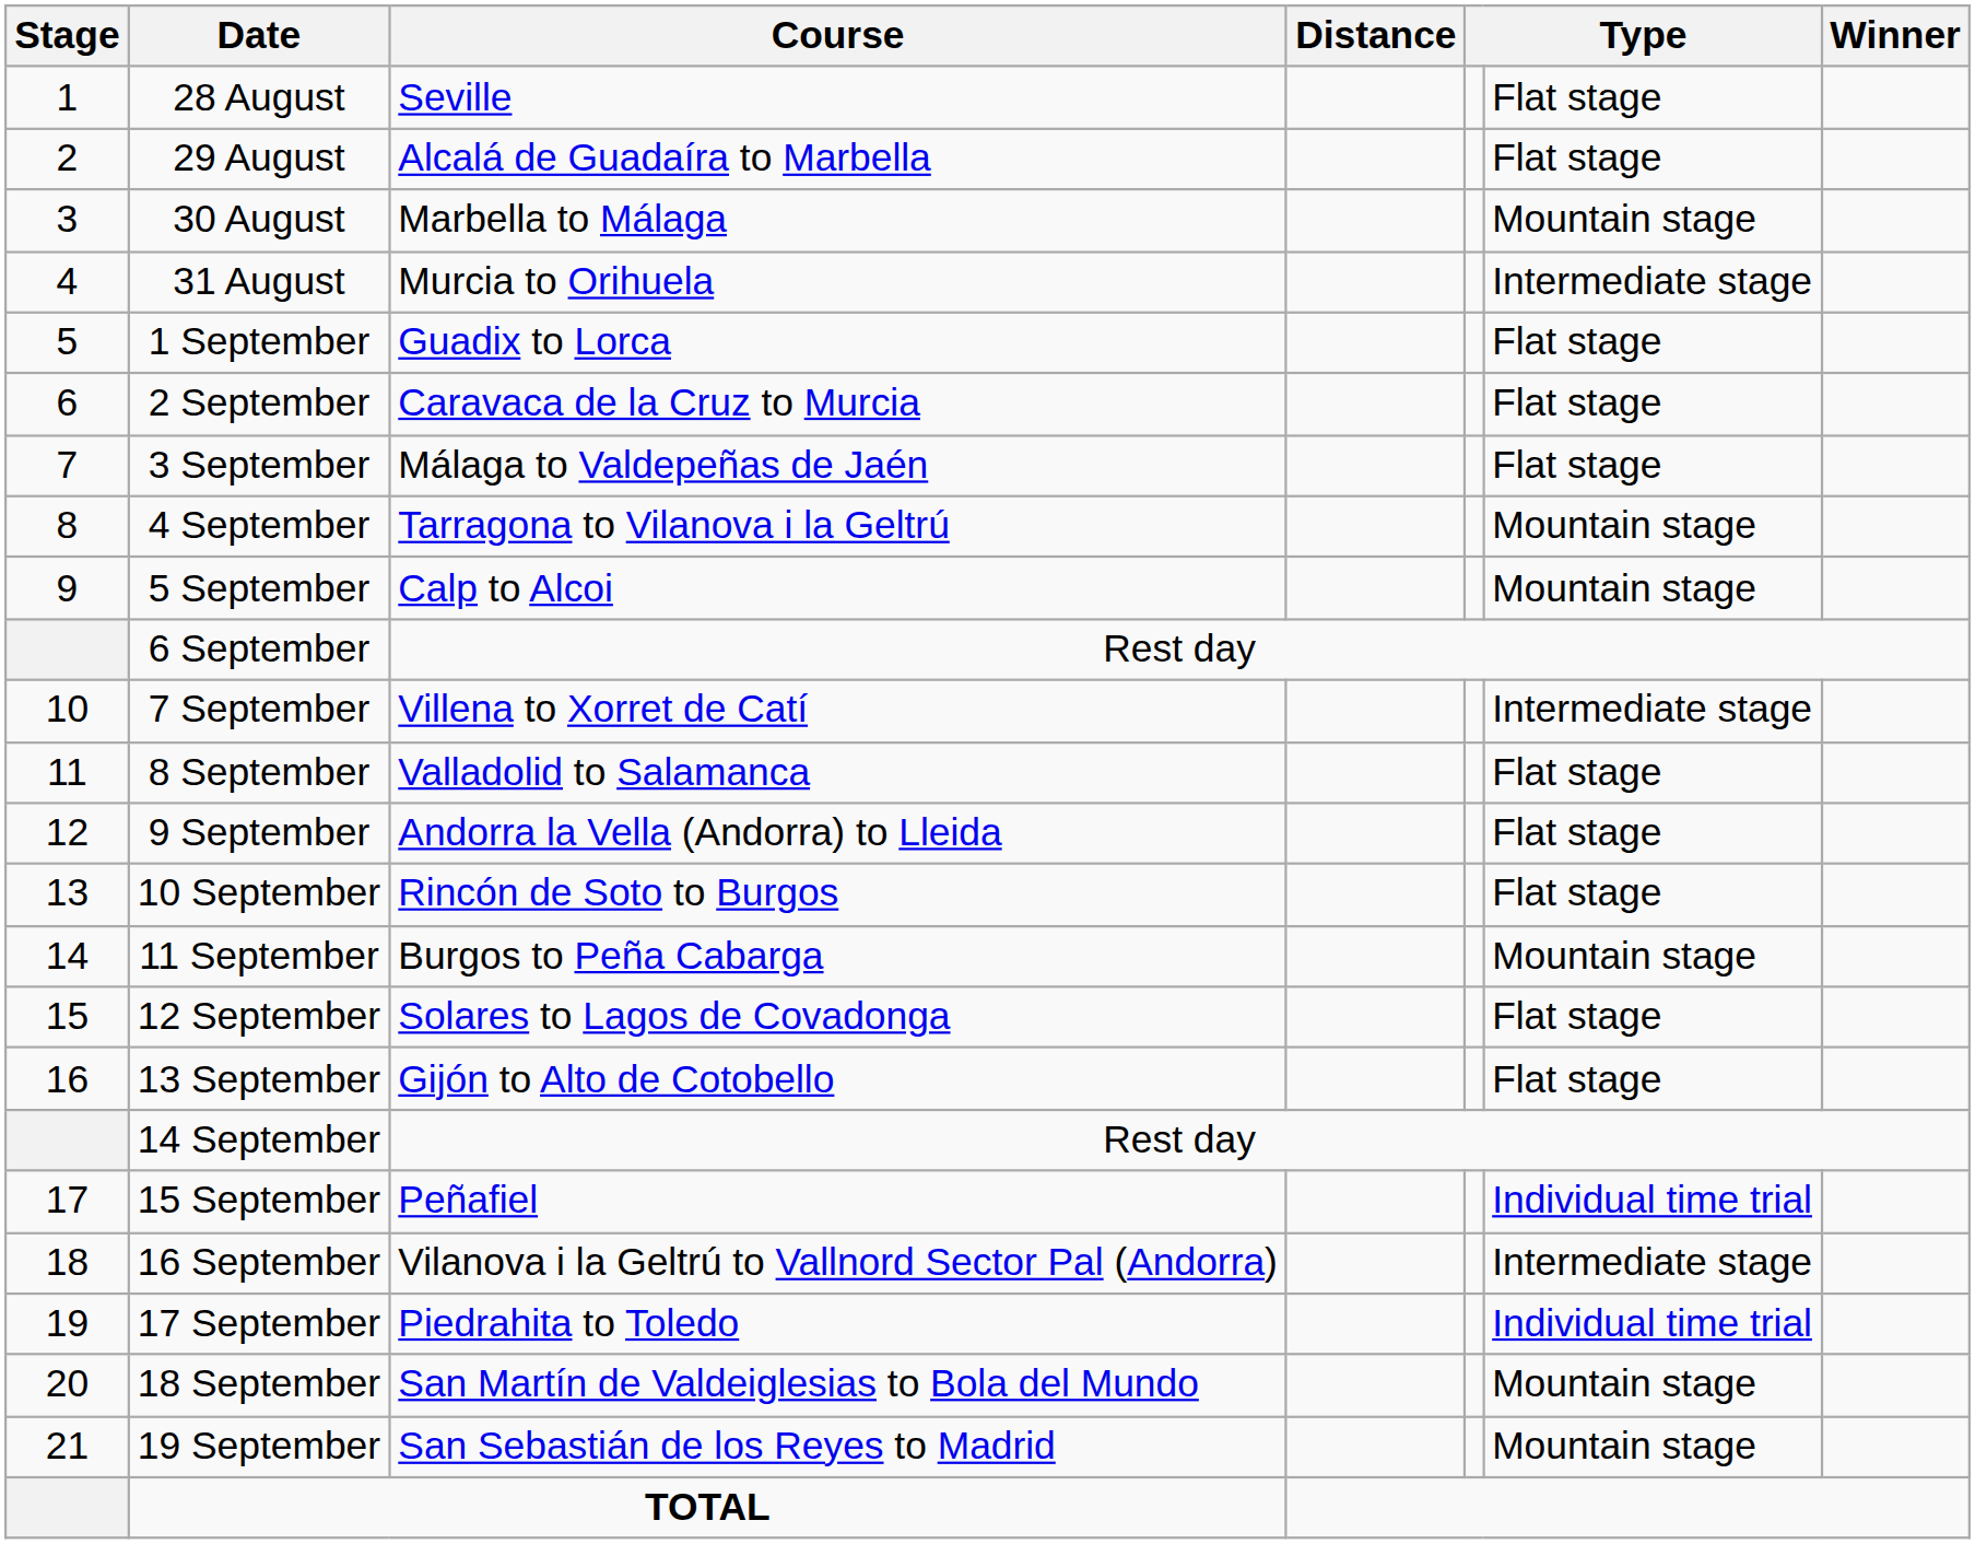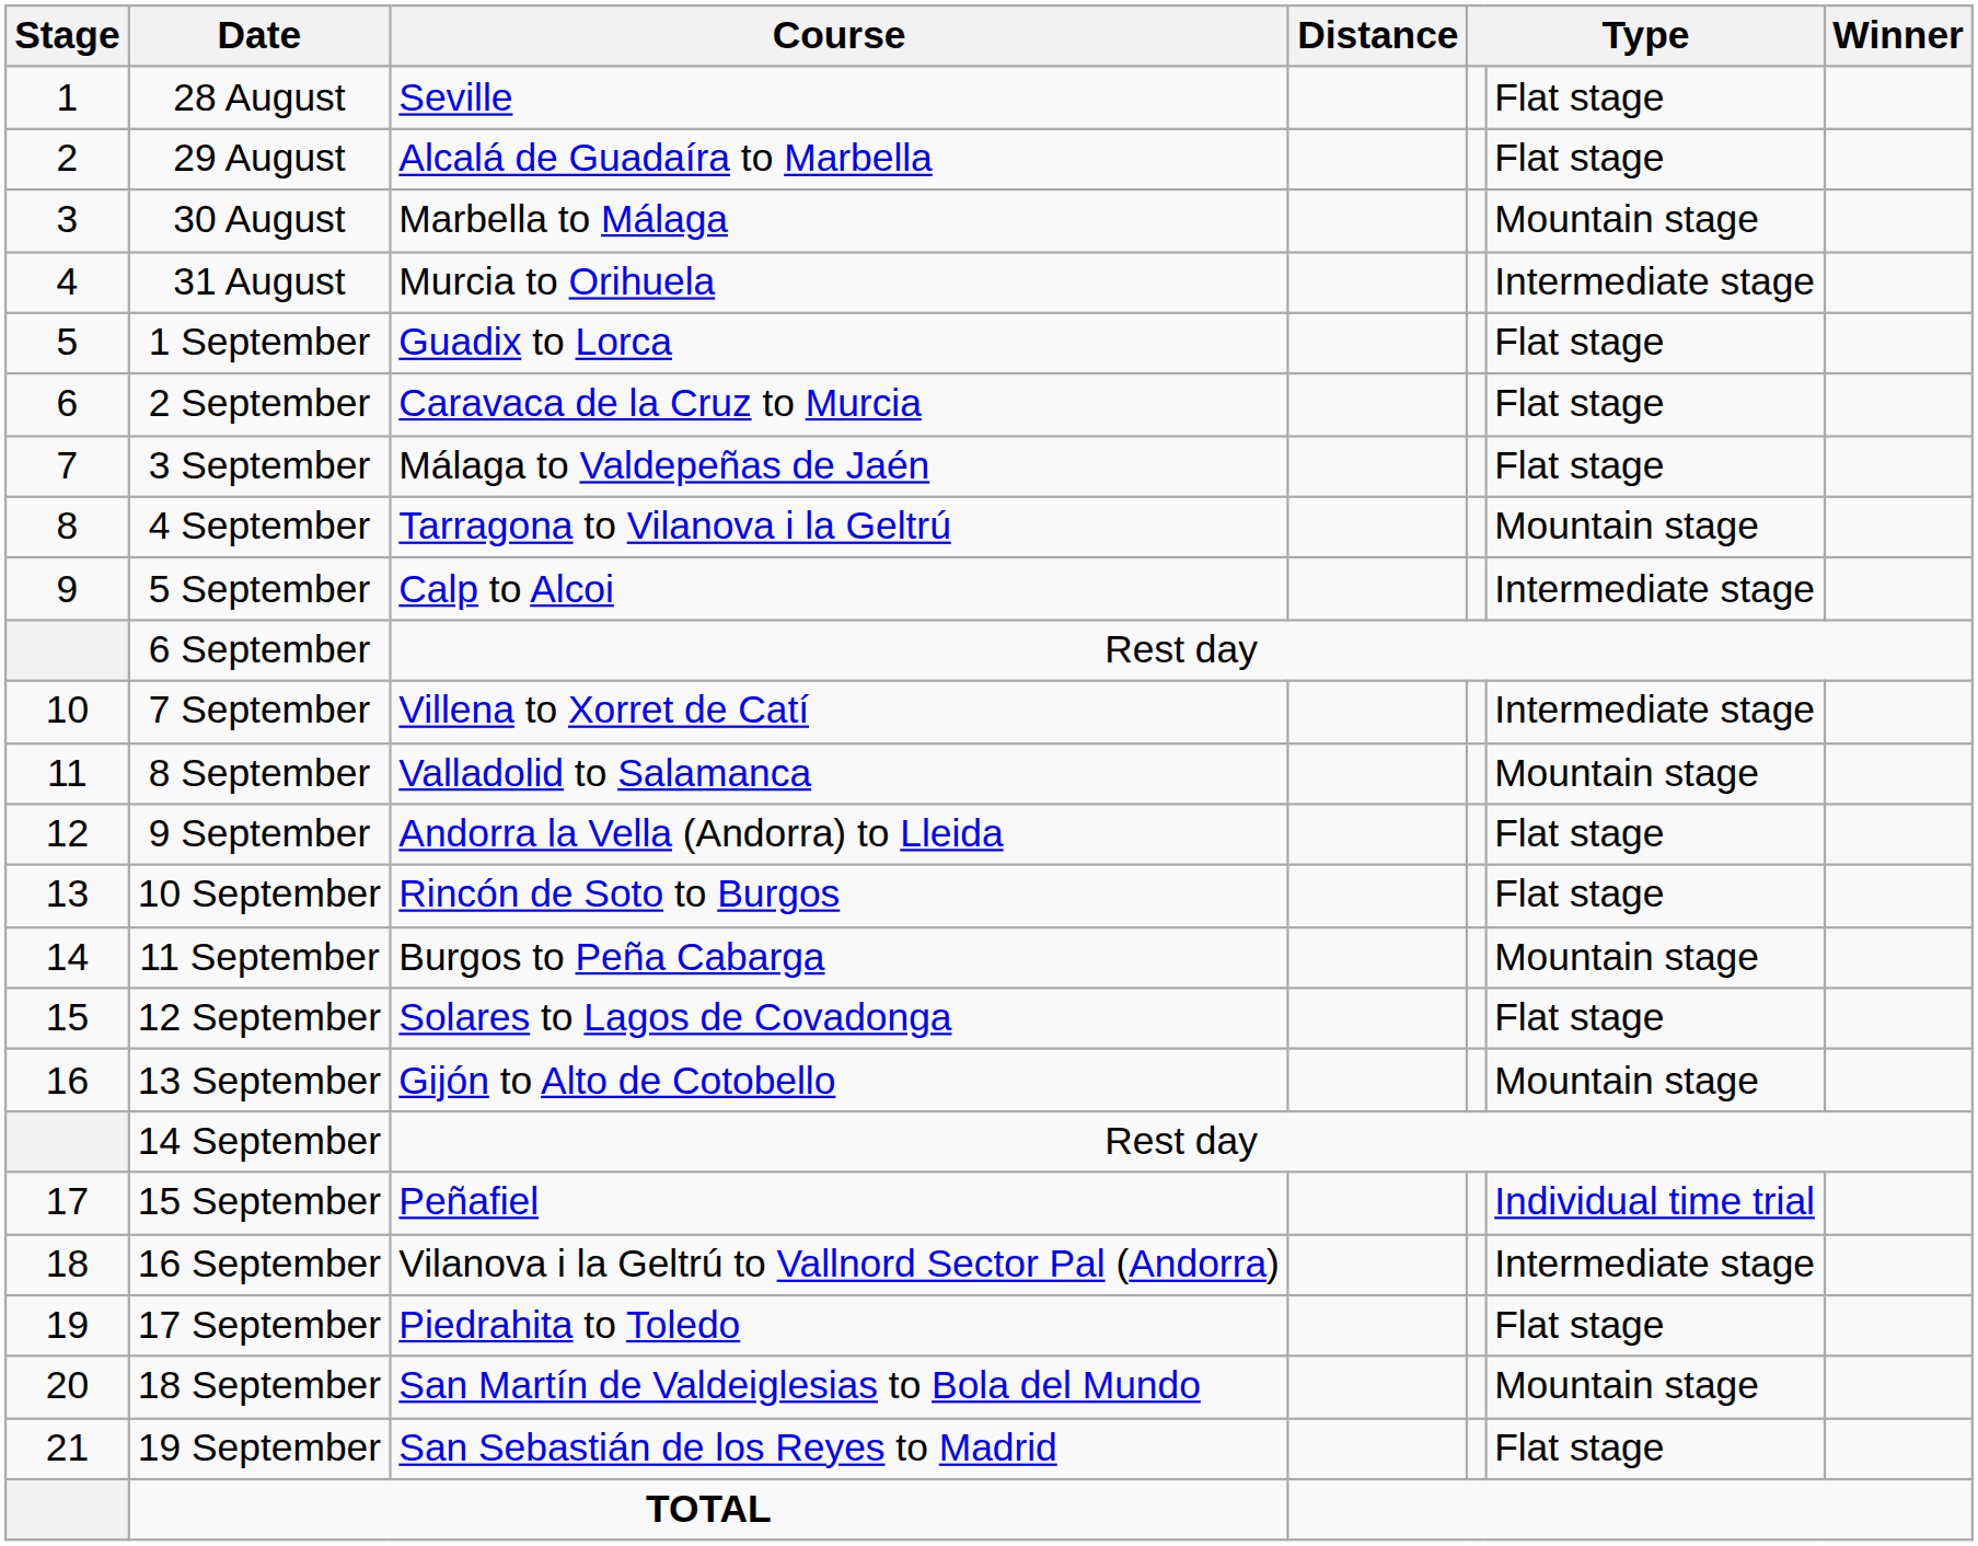5 September | column 6: Mountain stage -> Intermediate stage
8 September | column 6: Flat stage -> Mountain stage
13 September | column 6: Flat stage -> Mountain stage
17 September | column 6: Individual time trial -> Flat stage
19 September | column 6: Mountain stage -> Flat stage
